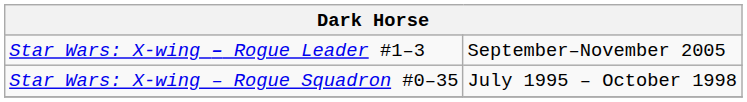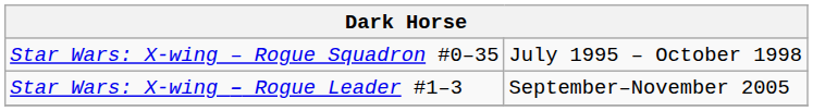rows swapped: Star Wars: X-wing – Rogue Squadron #0–35 <-> Star Wars: X-wing – Rogue Leader #1–3
